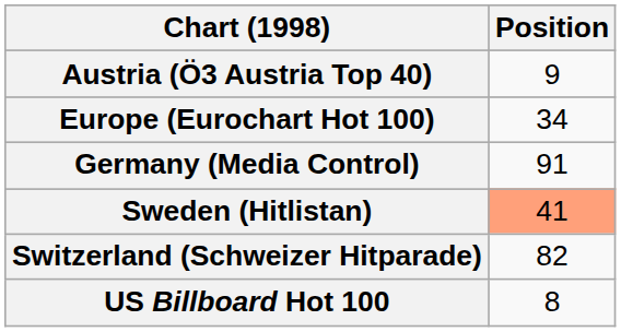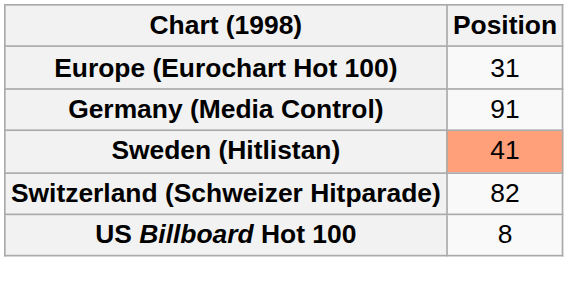- row: Austria (Ö3 Austria Top 40) | 9
Europe (Eurochart Hot 100) | Position: 34 -> 31
